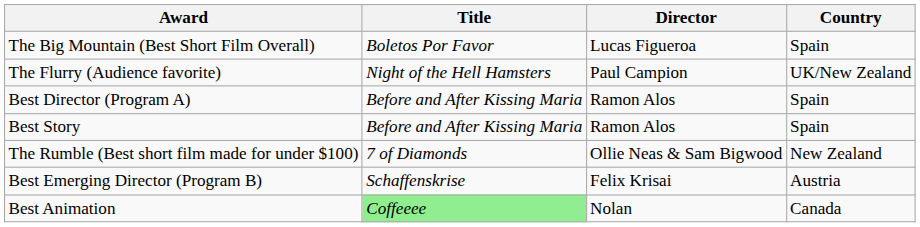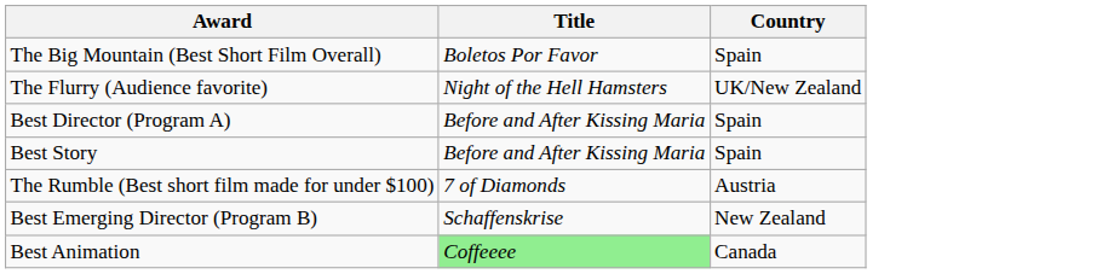- column: Director | Lucas Figueroa | Paul Campion | Ramon Alos | Ramon Alos | Ollie Neas & Sam Bigwood | Felix Krisai | Nolan
The Rumble (Best short film made for under $100) | Country: New Zealand -> Austria
Best Emerging Director (Program B) | Country: Austria -> New Zealand
